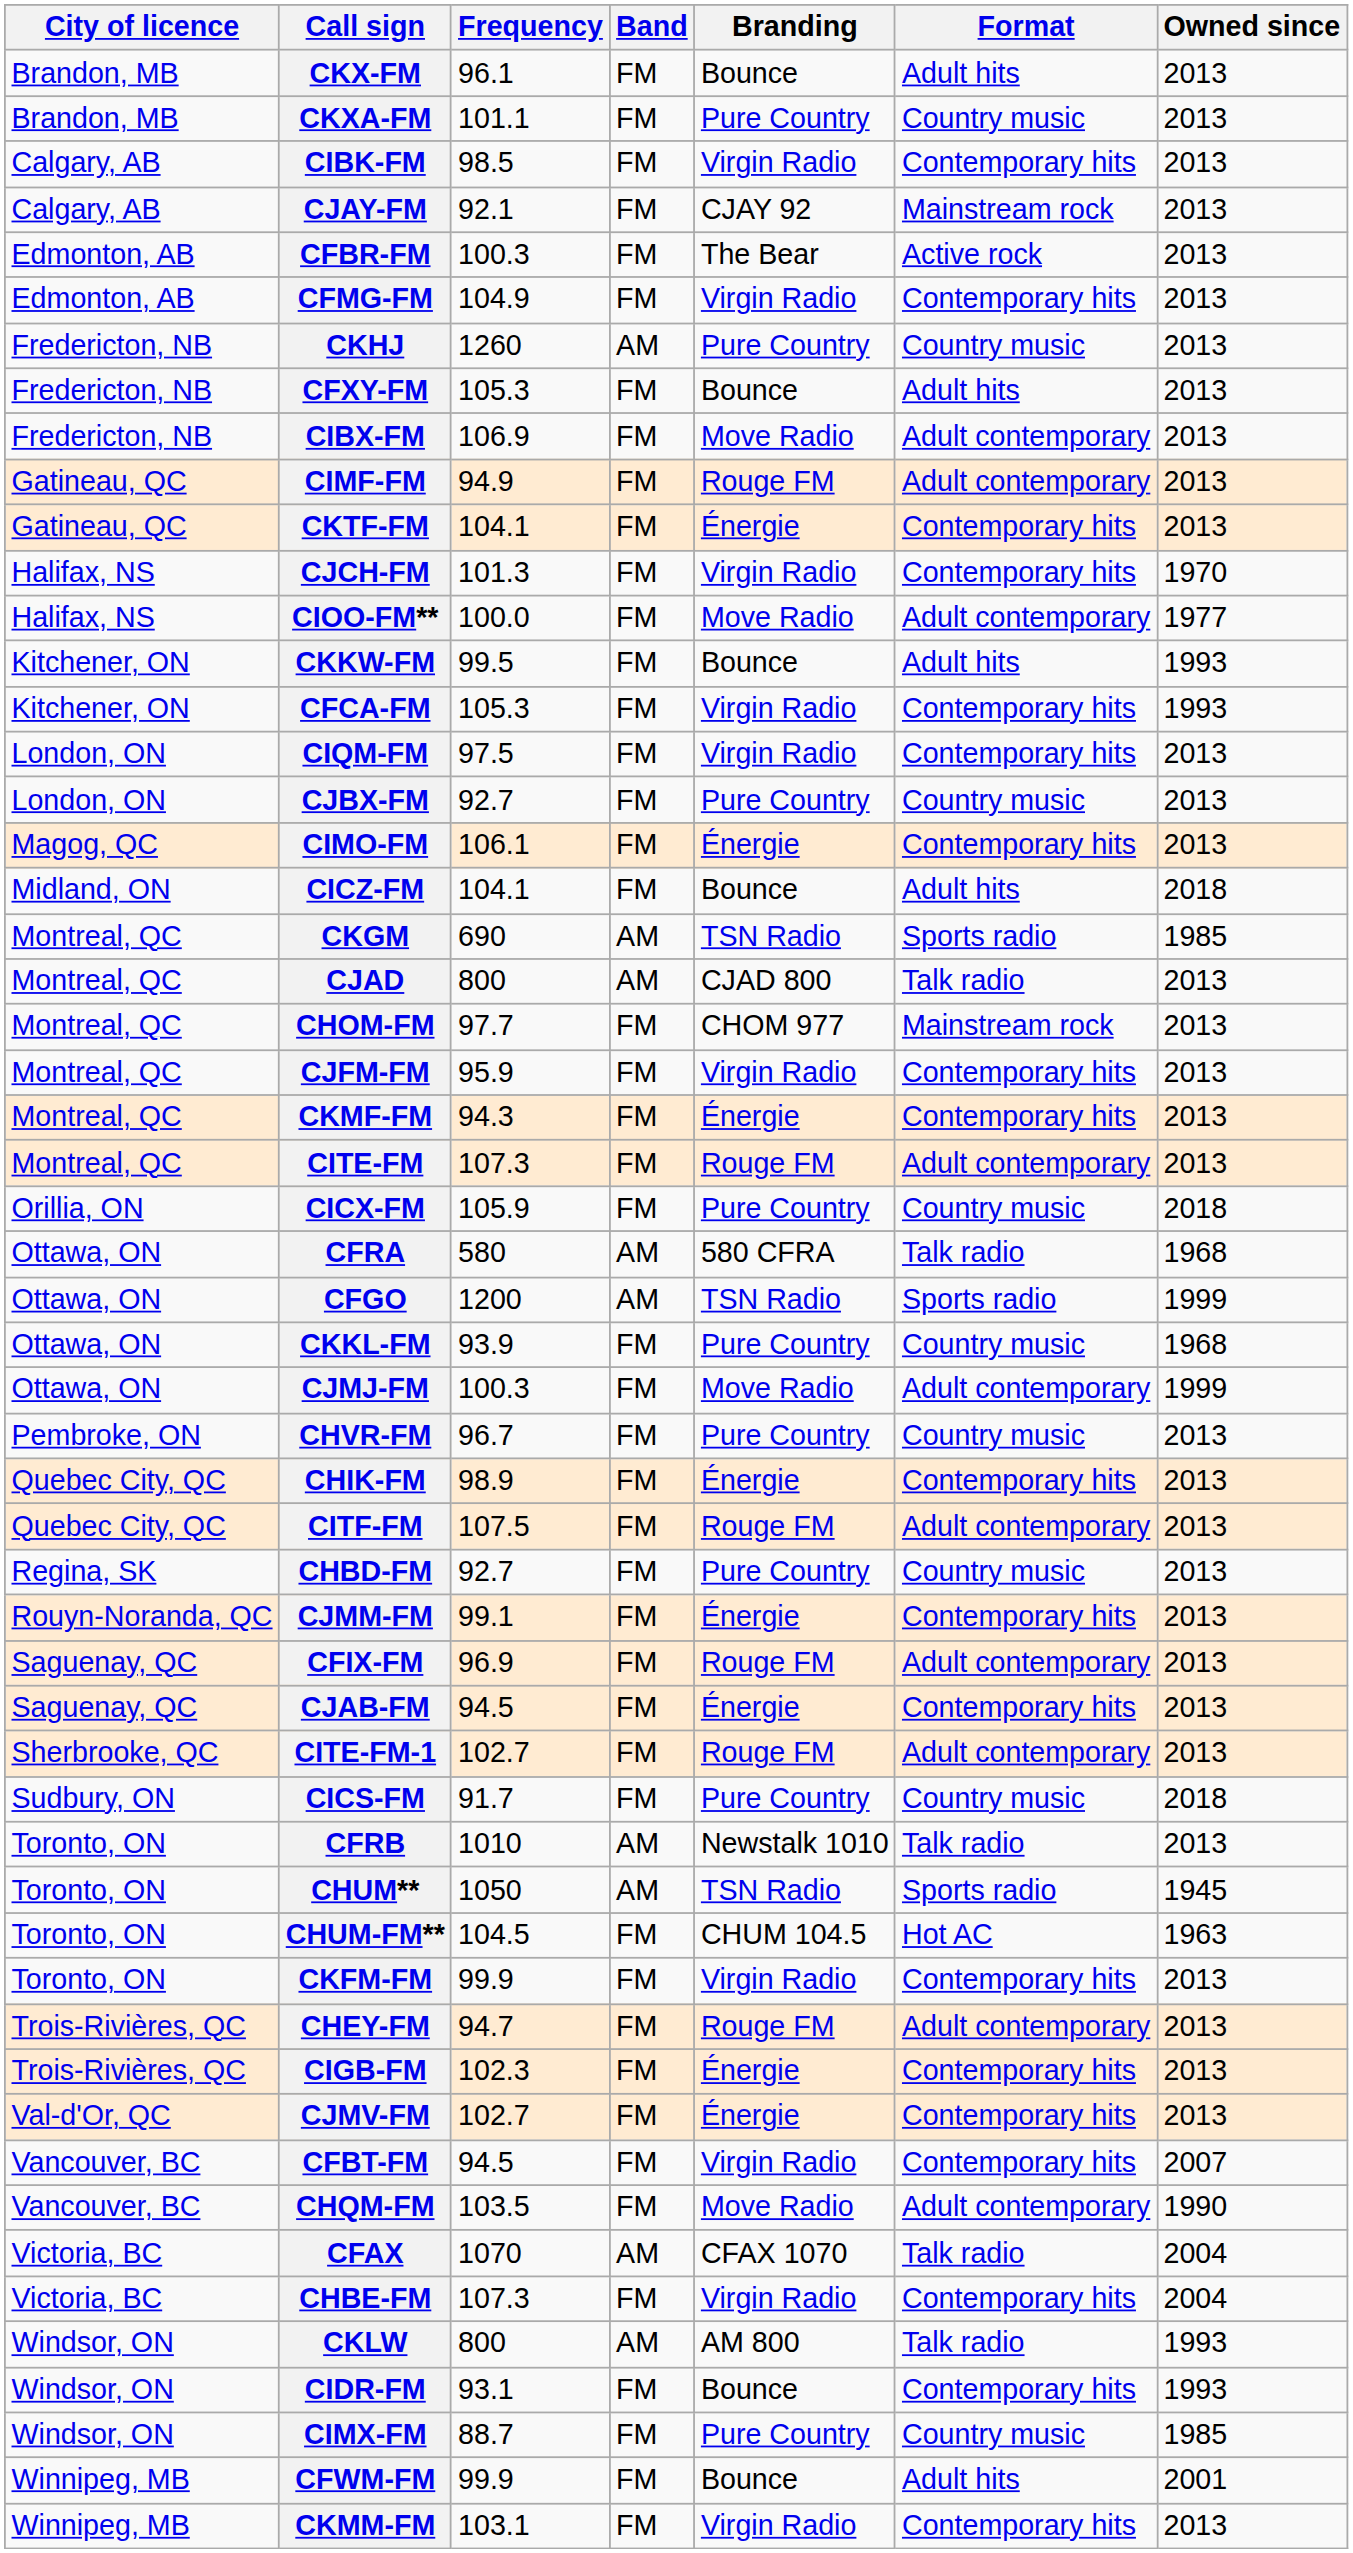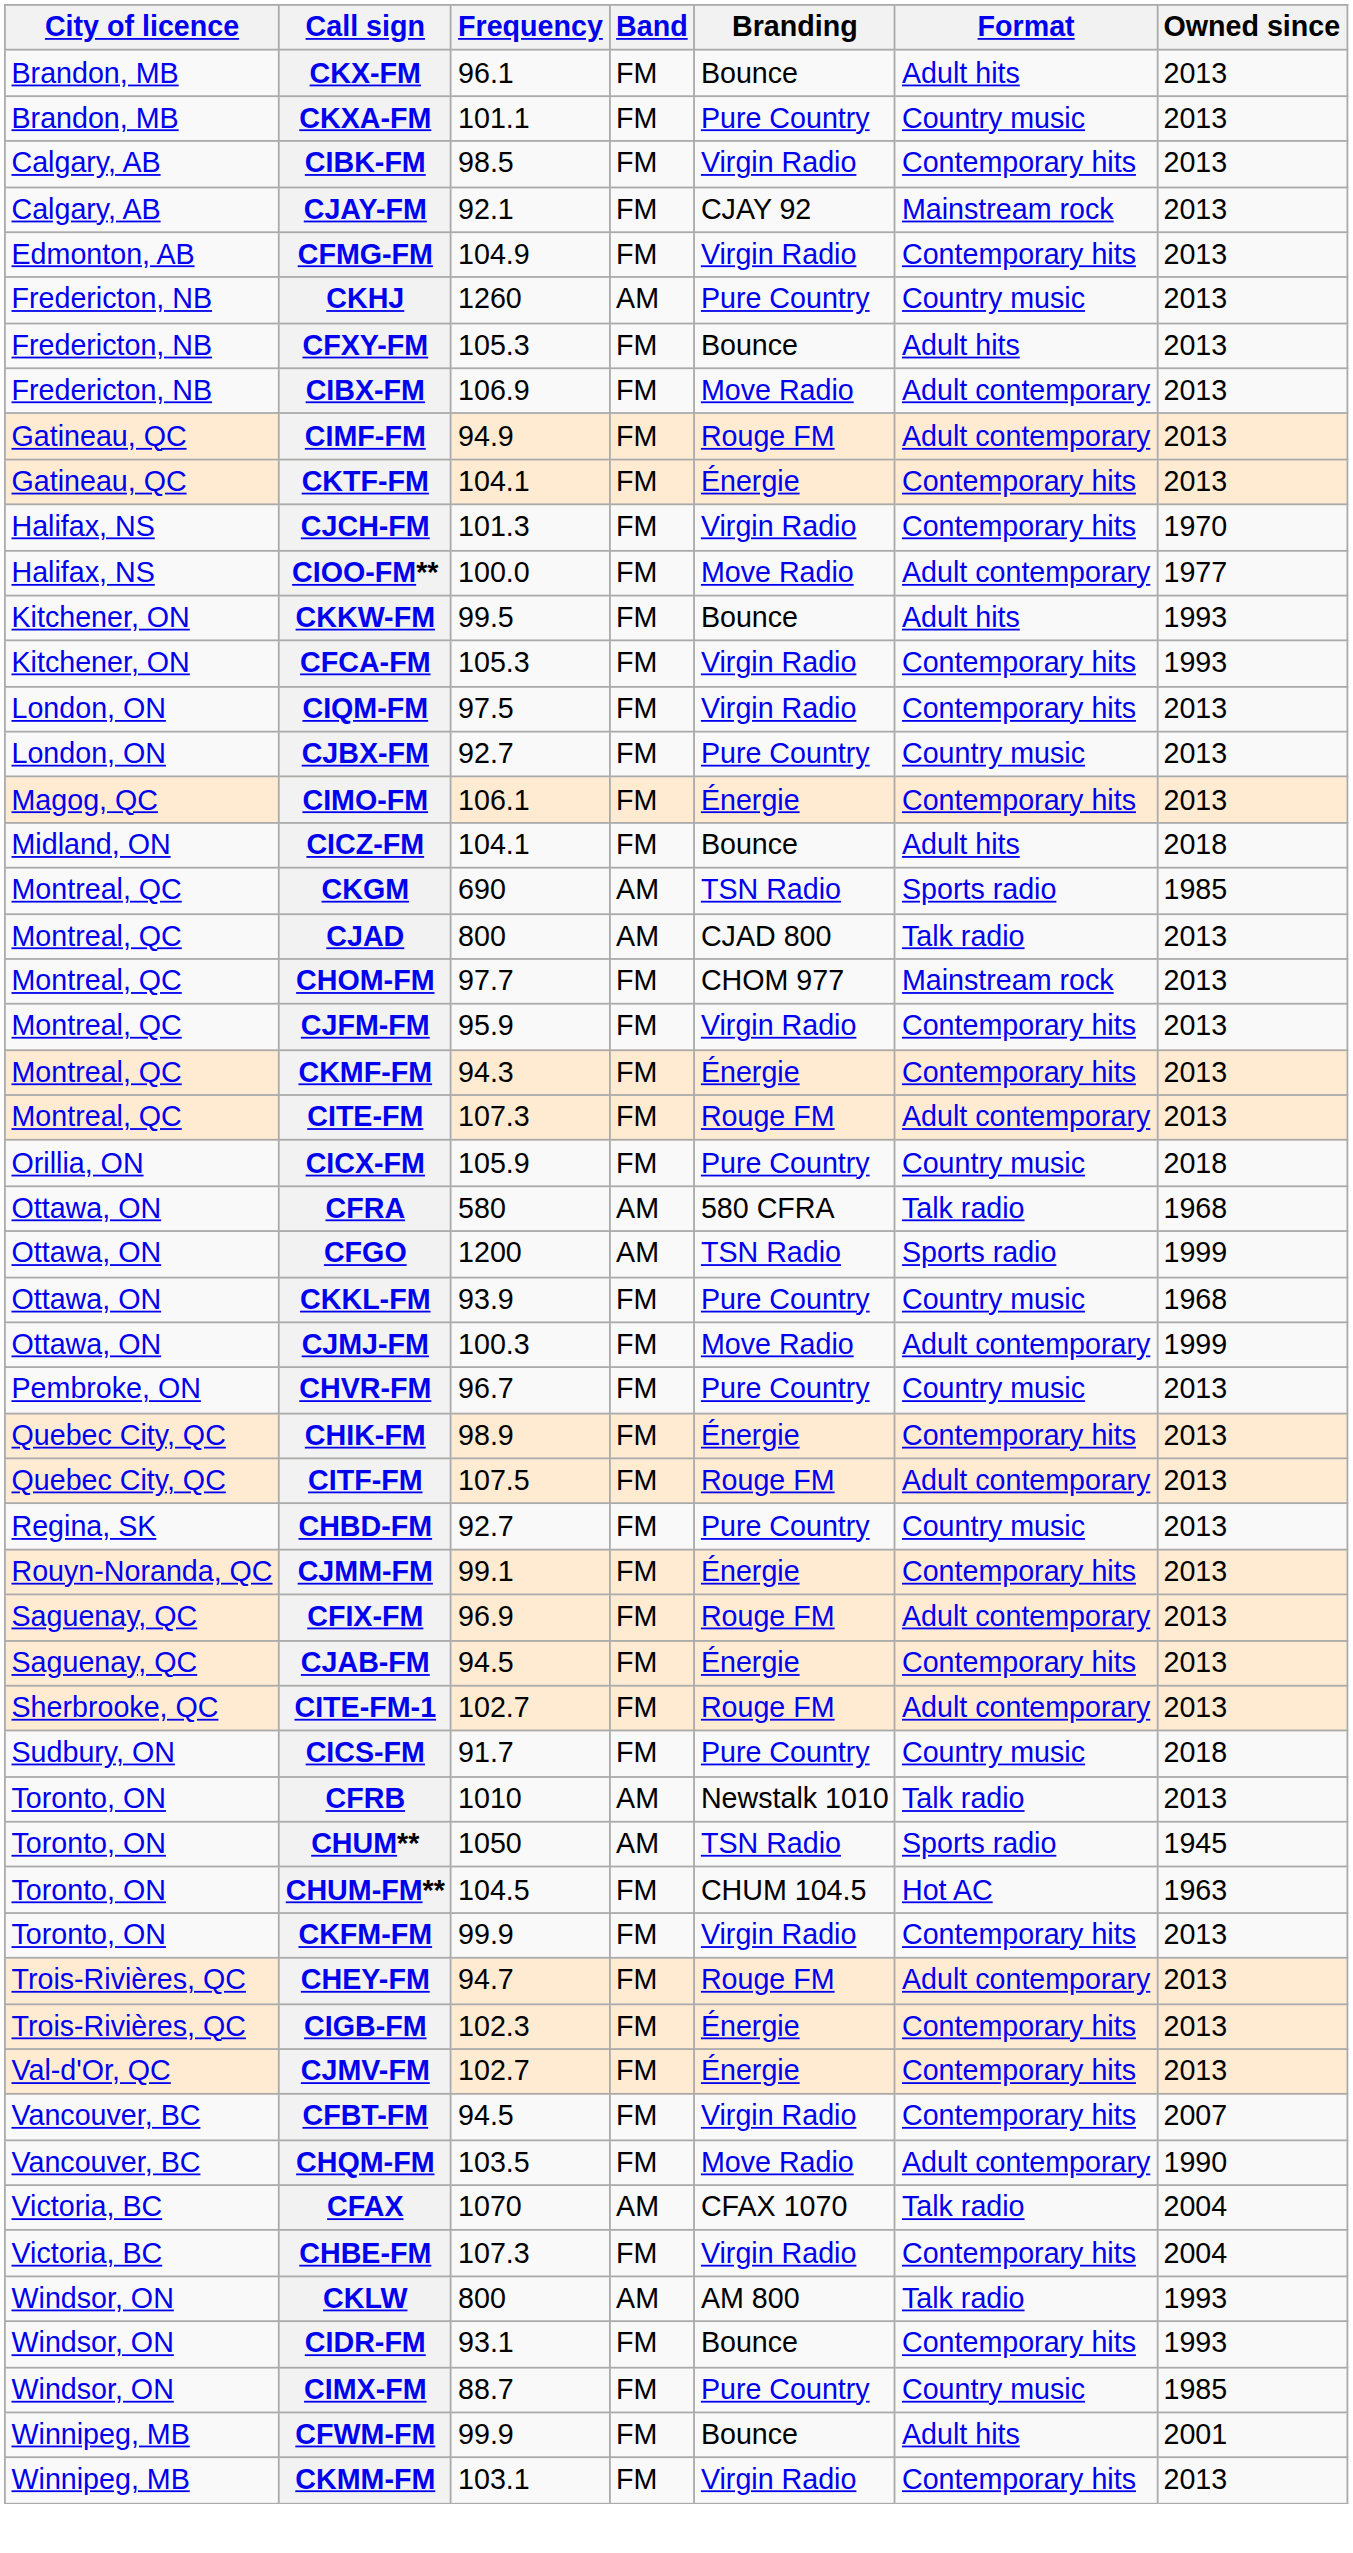- row: Edmonton, AB | CFBR-FM | 100.3 | FM | The Bear | Active rock | 2013
